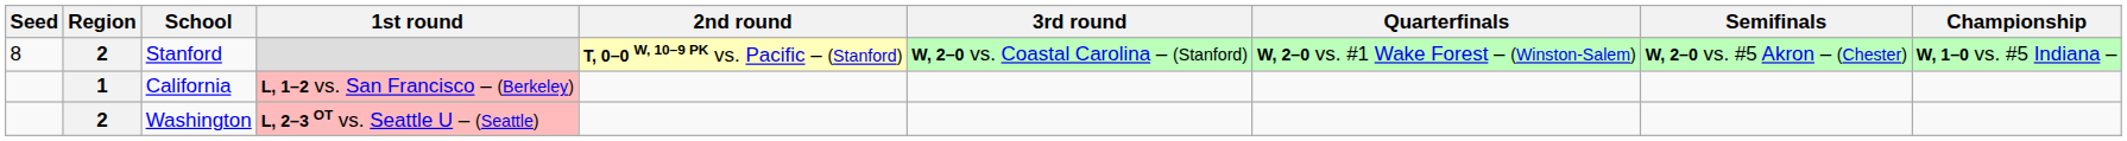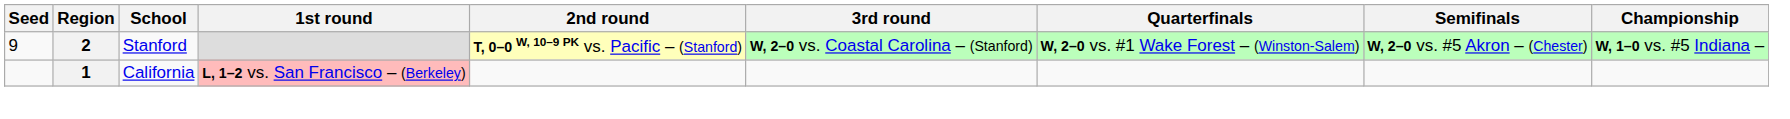Stanford | Seed: 8 -> 9
- row: 2 | Washington | L, 2–3 OT vs. Seattle U – (Seattle)
